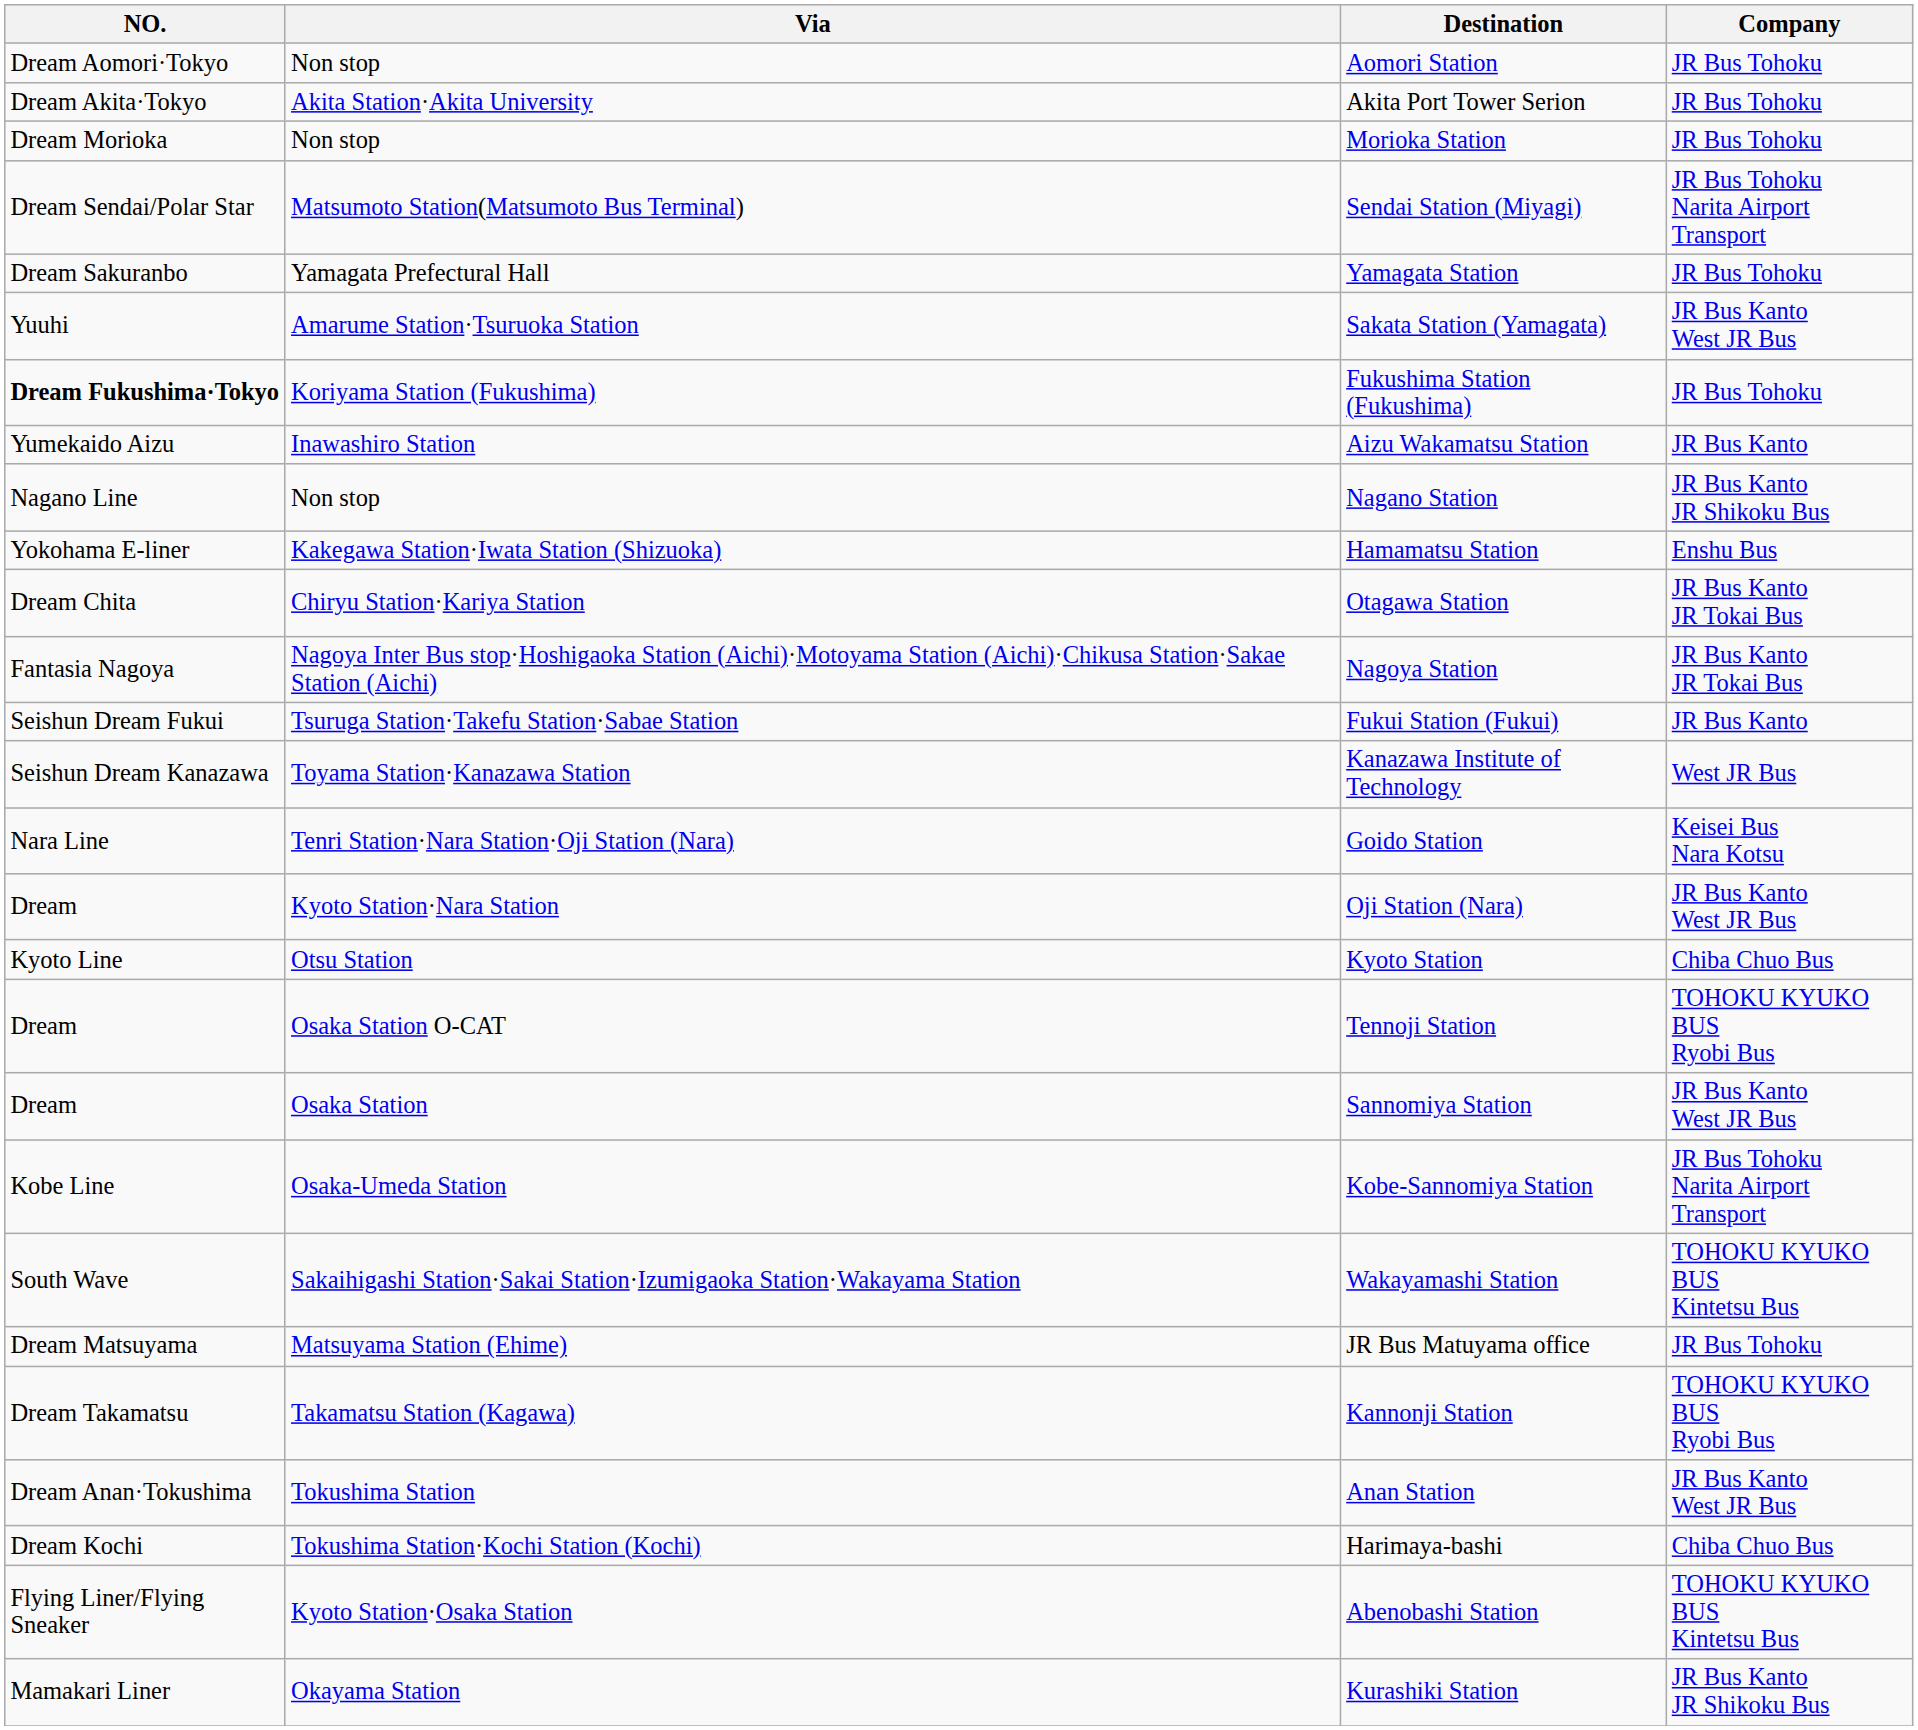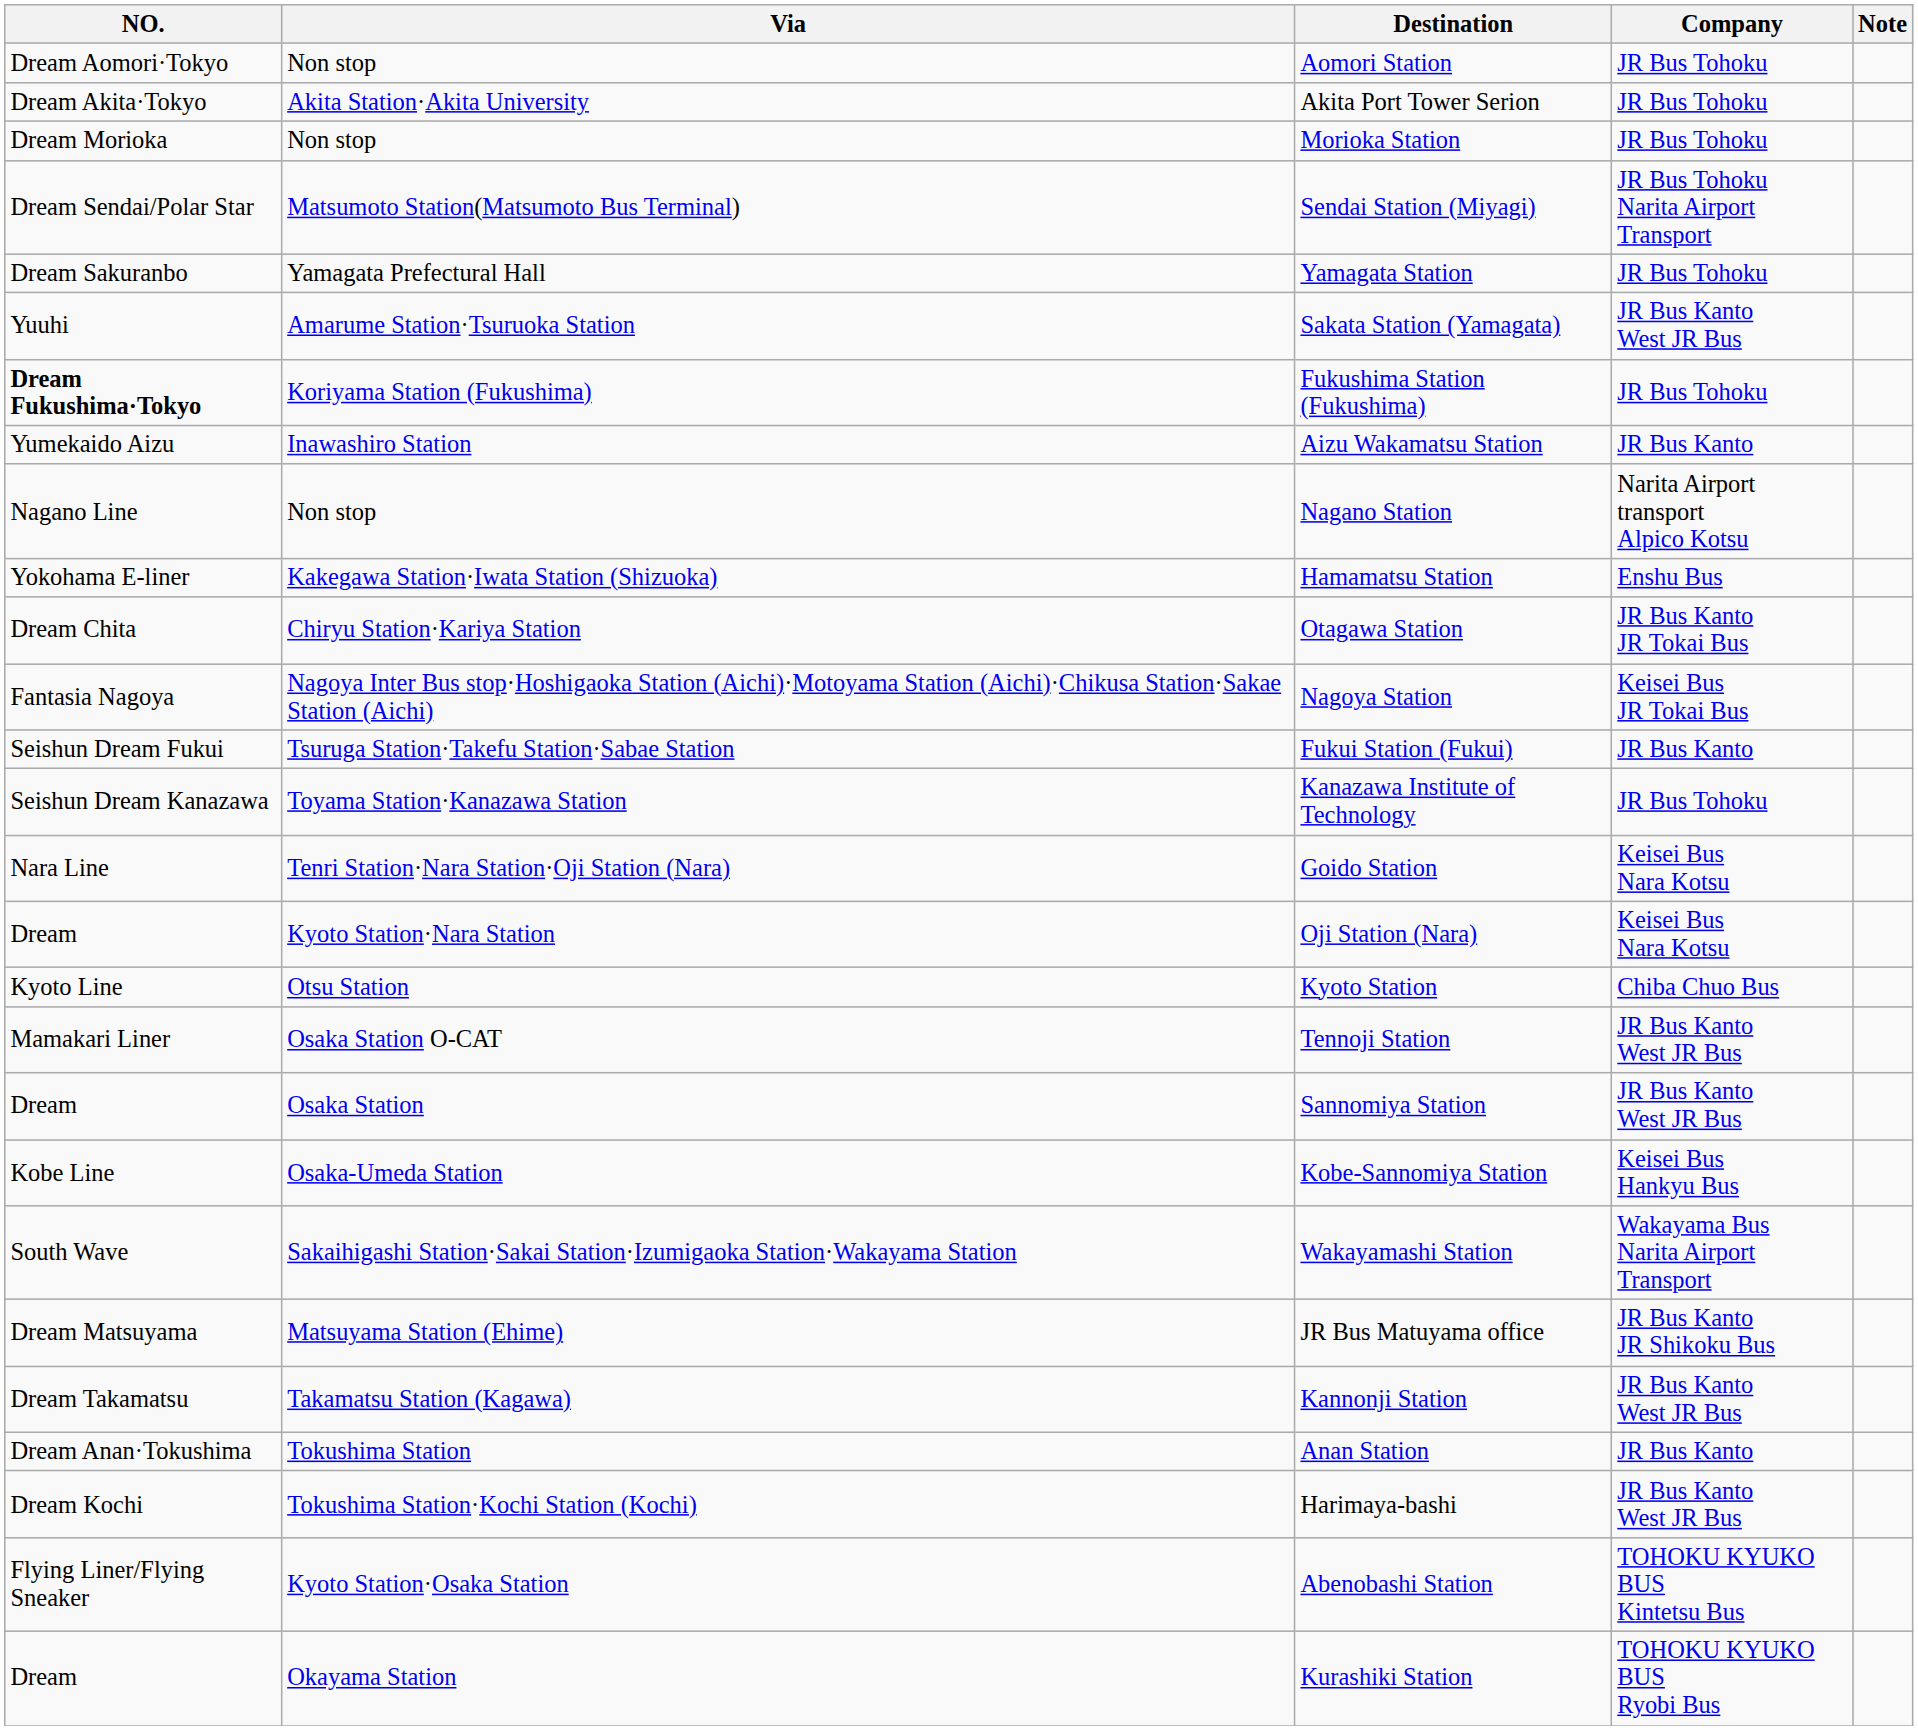+ column: Note
Nagano Station | Company: JR Bus Kanto JR Shikoku Bus -> Narita Airport transport Alpico Kotsu
Nagoya Station | Company: JR Bus Kanto JR Tokai Bus -> Keisei Bus JR Tokai Bus
Kanazawa Institute of Technology | Company: West JR Bus -> JR Bus Tohoku
Oji Station (Nara) | Company: JR Bus Kanto West JR Bus -> Keisei Bus Nara Kotsu
Tennoji Station | NO.: Dream -> Mamakari Liner
Tennoji Station | Company: TOHOKU KYUKO BUS Ryobi Bus -> JR Bus Kanto West JR Bus
Kobe-Sannomiya Station | Company: JR Bus Tohoku Narita Airport Transport -> Keisei Bus Hankyu Bus
Wakayamashi Station | Company: TOHOKU KYUKO BUS Kintetsu Bus -> Wakayama Bus Narita Airport Transport
JR Bus Matuyama office | Company: JR Bus Tohoku -> JR Bus Kanto JR Shikoku Bus
Kannonji Station | Company: TOHOKU KYUKO BUS Ryobi Bus -> JR Bus Kanto West JR Bus
Anan Station | Company: JR Bus Kanto West JR Bus -> JR Bus Kanto
Harimaya-bashi | Company: Chiba Chuo Bus -> JR Bus Kanto West JR Bus
Kurashiki Station | NO.: Mamakari Liner -> Dream
Kurashiki Station | Company: JR Bus Kanto JR Shikoku Bus -> TOHOKU KYUKO BUS Ryobi Bus
